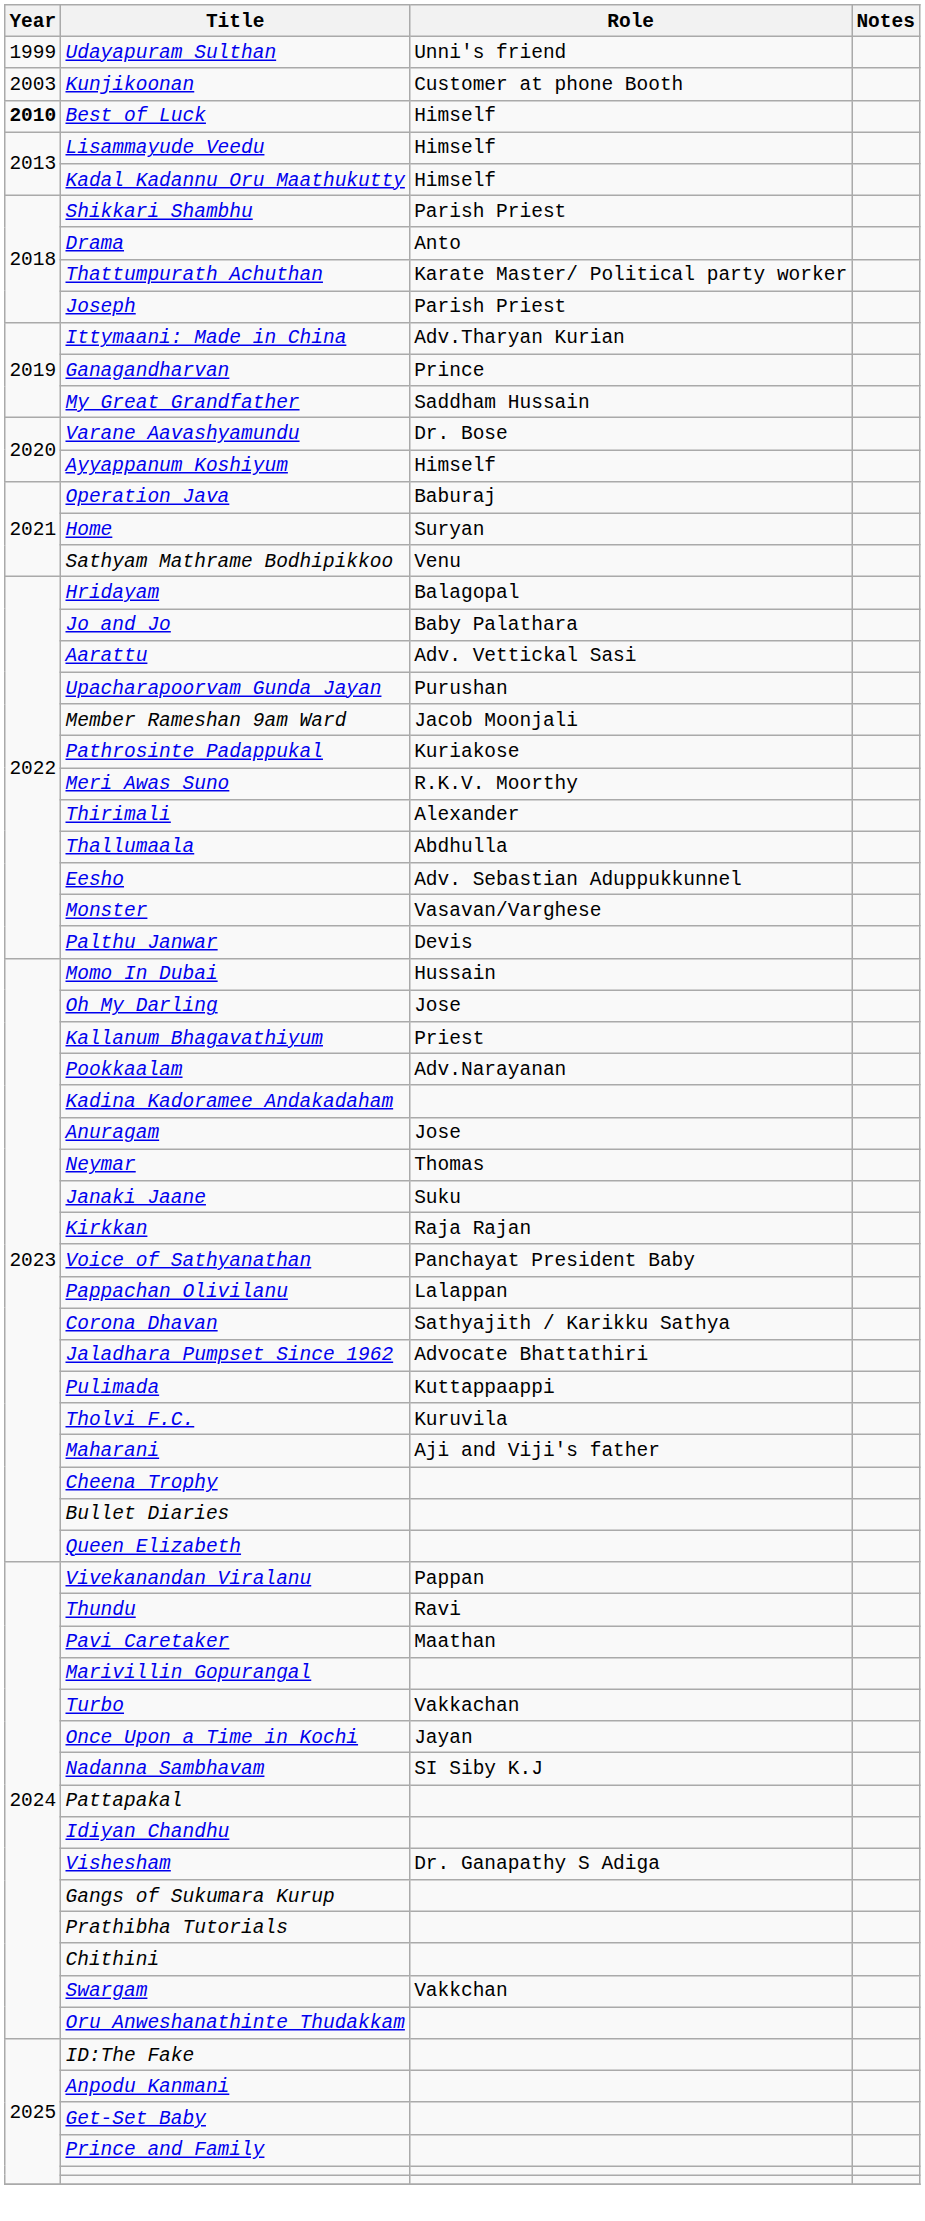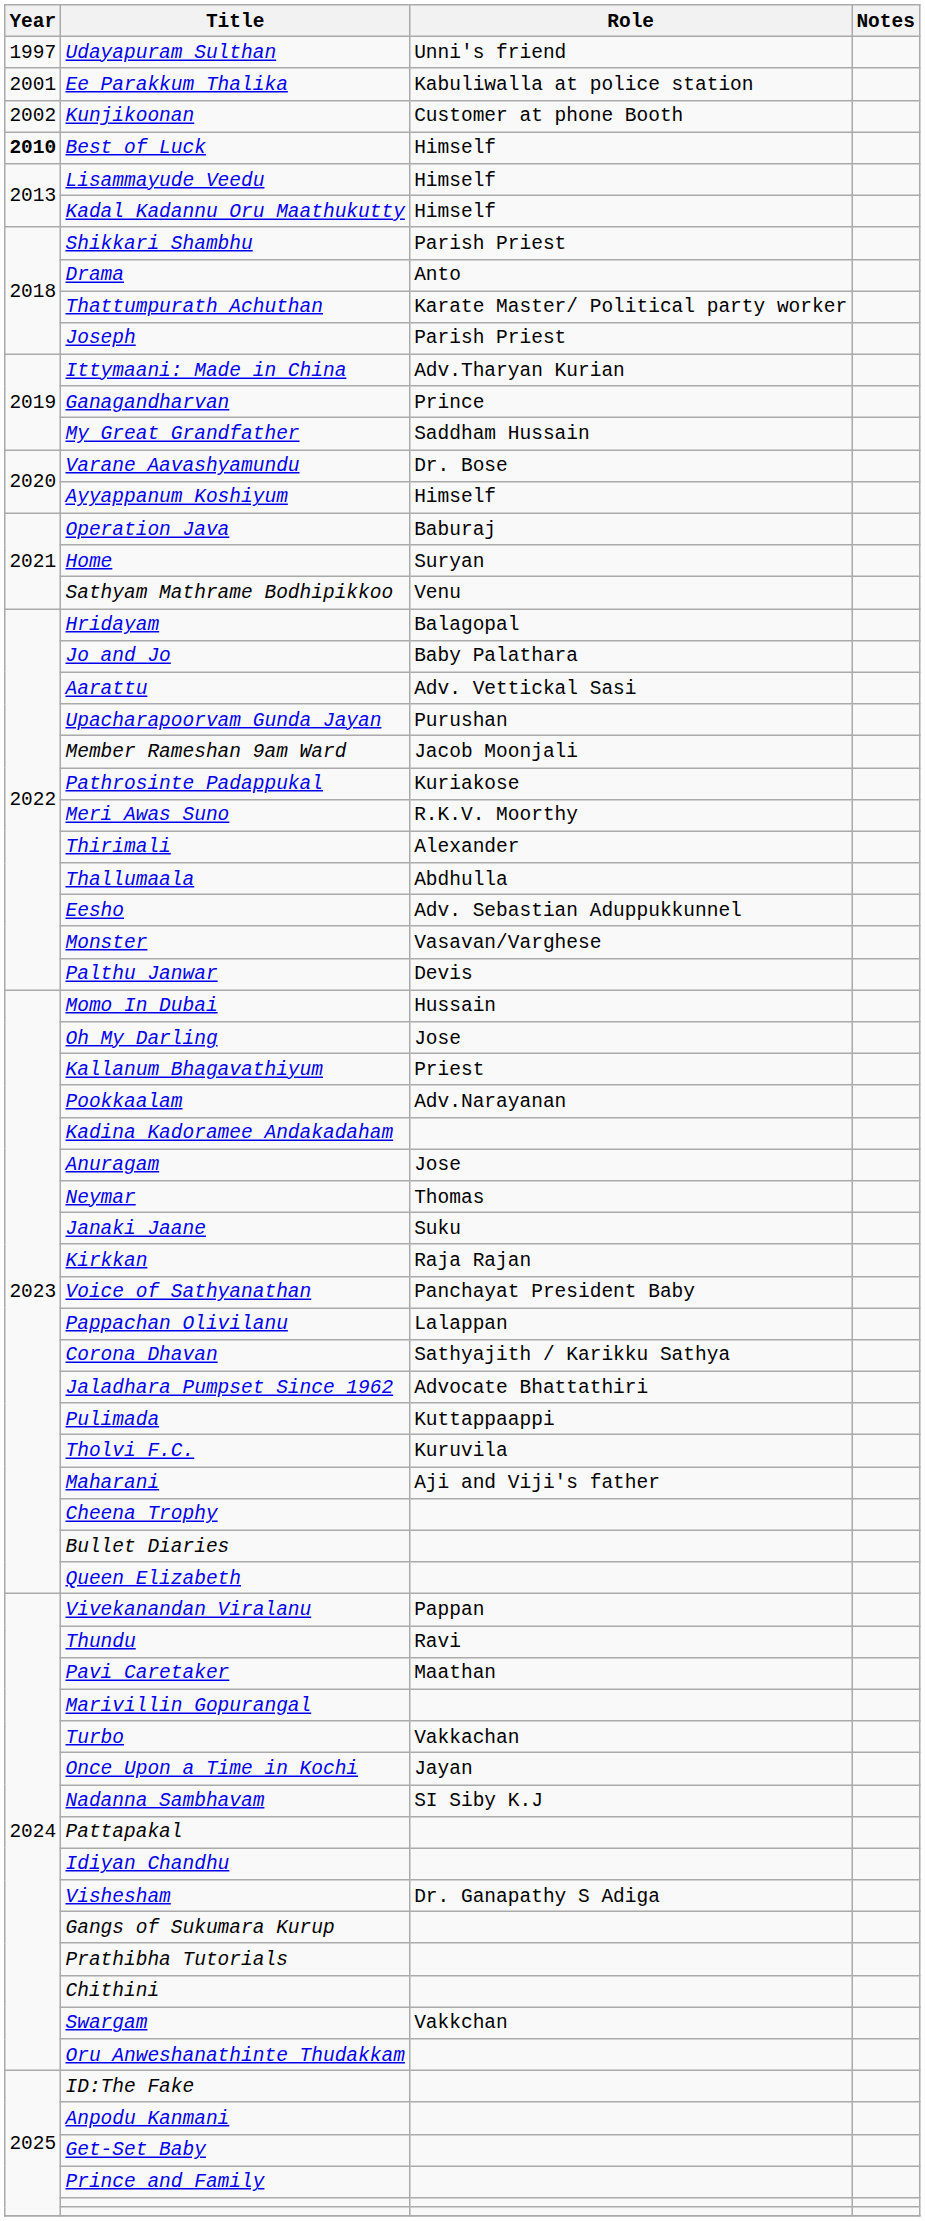Udayapuram Sulthan | Year: 1999 -> 1997
+ row: 2001 | Ee Parakkum Thalika | Kabuliwalla at police station
Kunjikoonan | Year: 2003 -> 2002
